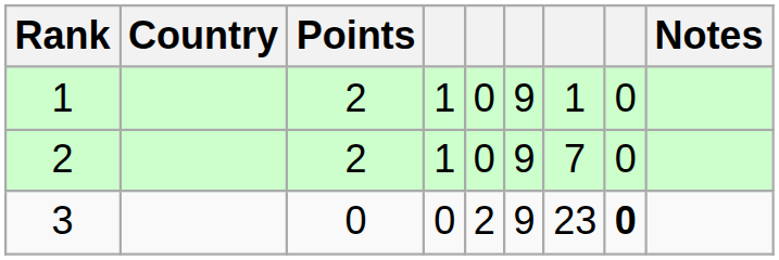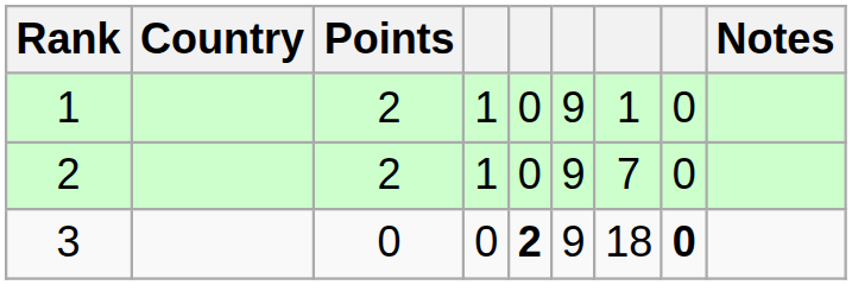3 | column 5: normal -> bold
3 | column 7: 23 -> 18
